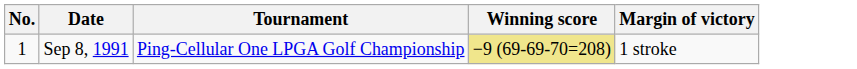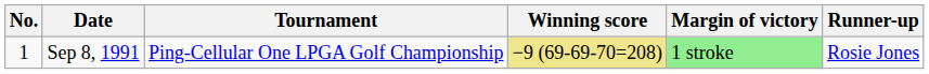+ column: Runner-up | Rosie Jones
Sep 8, 1991 | Margin of victory: no background -> lightgreen background
